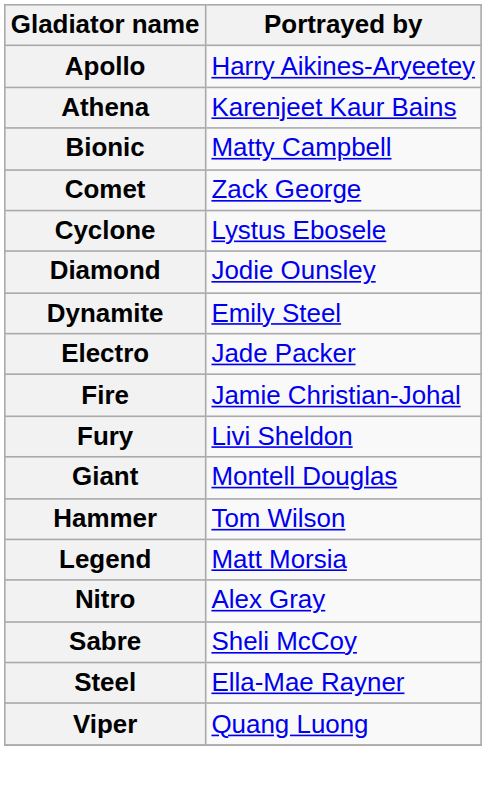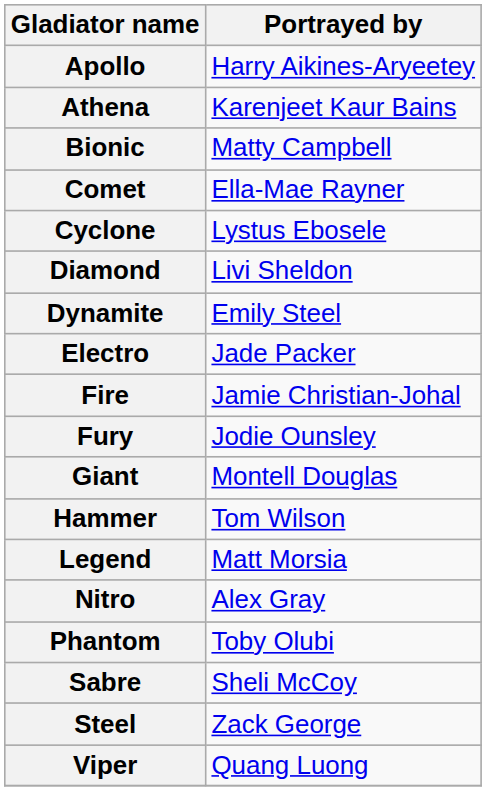Comet | Portrayed by: Zack George -> Ella-Mae Rayner
Diamond | Portrayed by: Jodie Ounsley -> Livi Sheldon
Fury | Portrayed by: Livi Sheldon -> Jodie Ounsley
+ row: Phantom | Toby Olubi
Steel | Portrayed by: Ella-Mae Rayner -> Zack George
